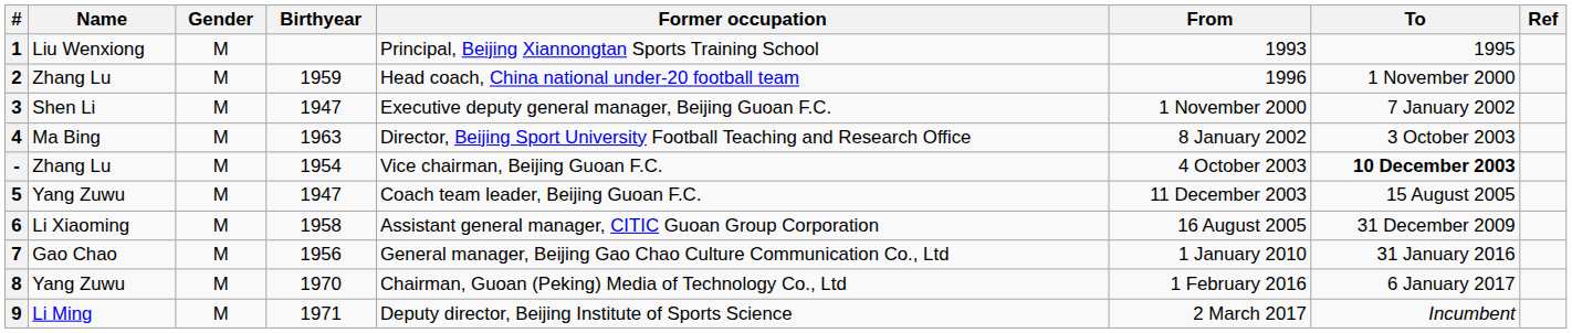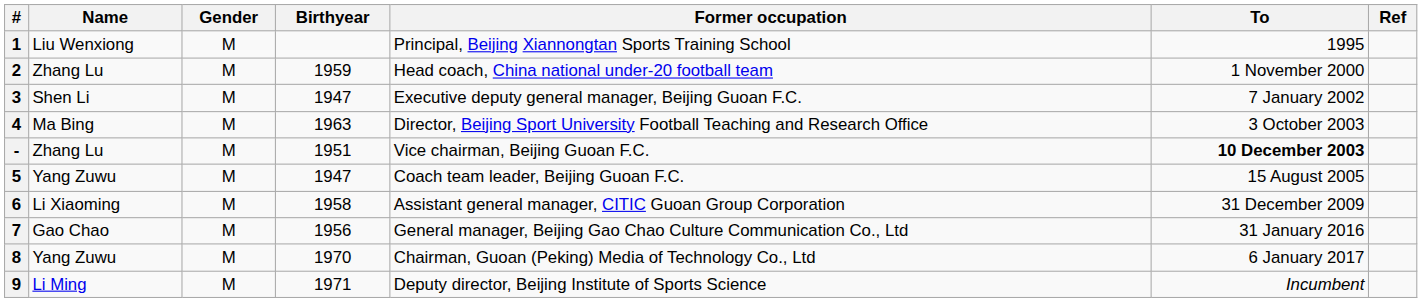- column: From | 1993 | 1996 | 1 November 2000 | 8 January 2002 | 4 October 2003 | 11 December 2003 | 16 August 2005 | 1 January 2010 | 1 February 2016 | 2 March 2017
- | Birthyear: 1954 -> 1951
